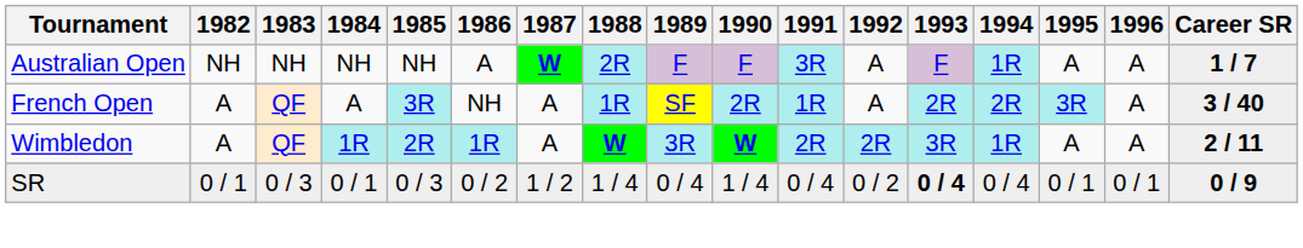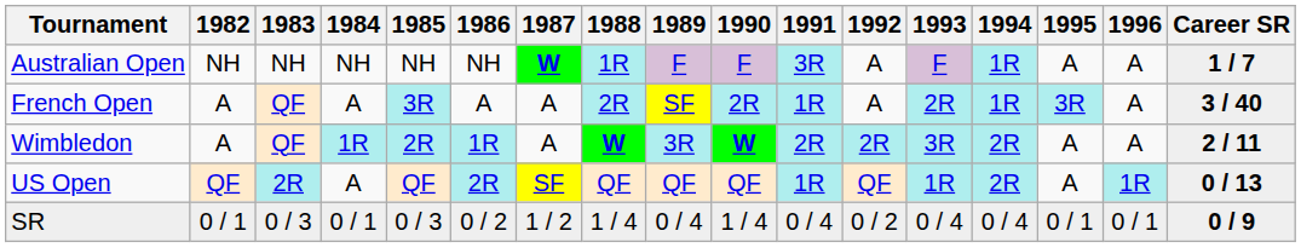Australian Open | 1986: A -> NH
Australian Open | 1988: 2R -> 1R
French Open | 1986: NH -> A
French Open | 1988: 1R -> 2R
French Open | 1994: 2R -> 1R
Wimbledon | 1994: 1R -> 2R
+ row: US Open | QF | 2R | A | QF | 2R | SF | QF | QF | QF | 1R | QF | 1R | 2R | A | 1R | 0 / 13
SR | 1993: bold -> normal
